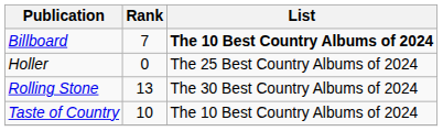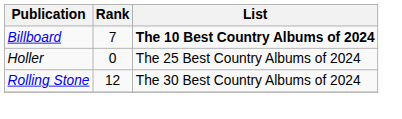Rolling Stone | Rank: 13 -> 12
- row: Taste of Country | 10 | The 10 Best Country Albums of 2024
